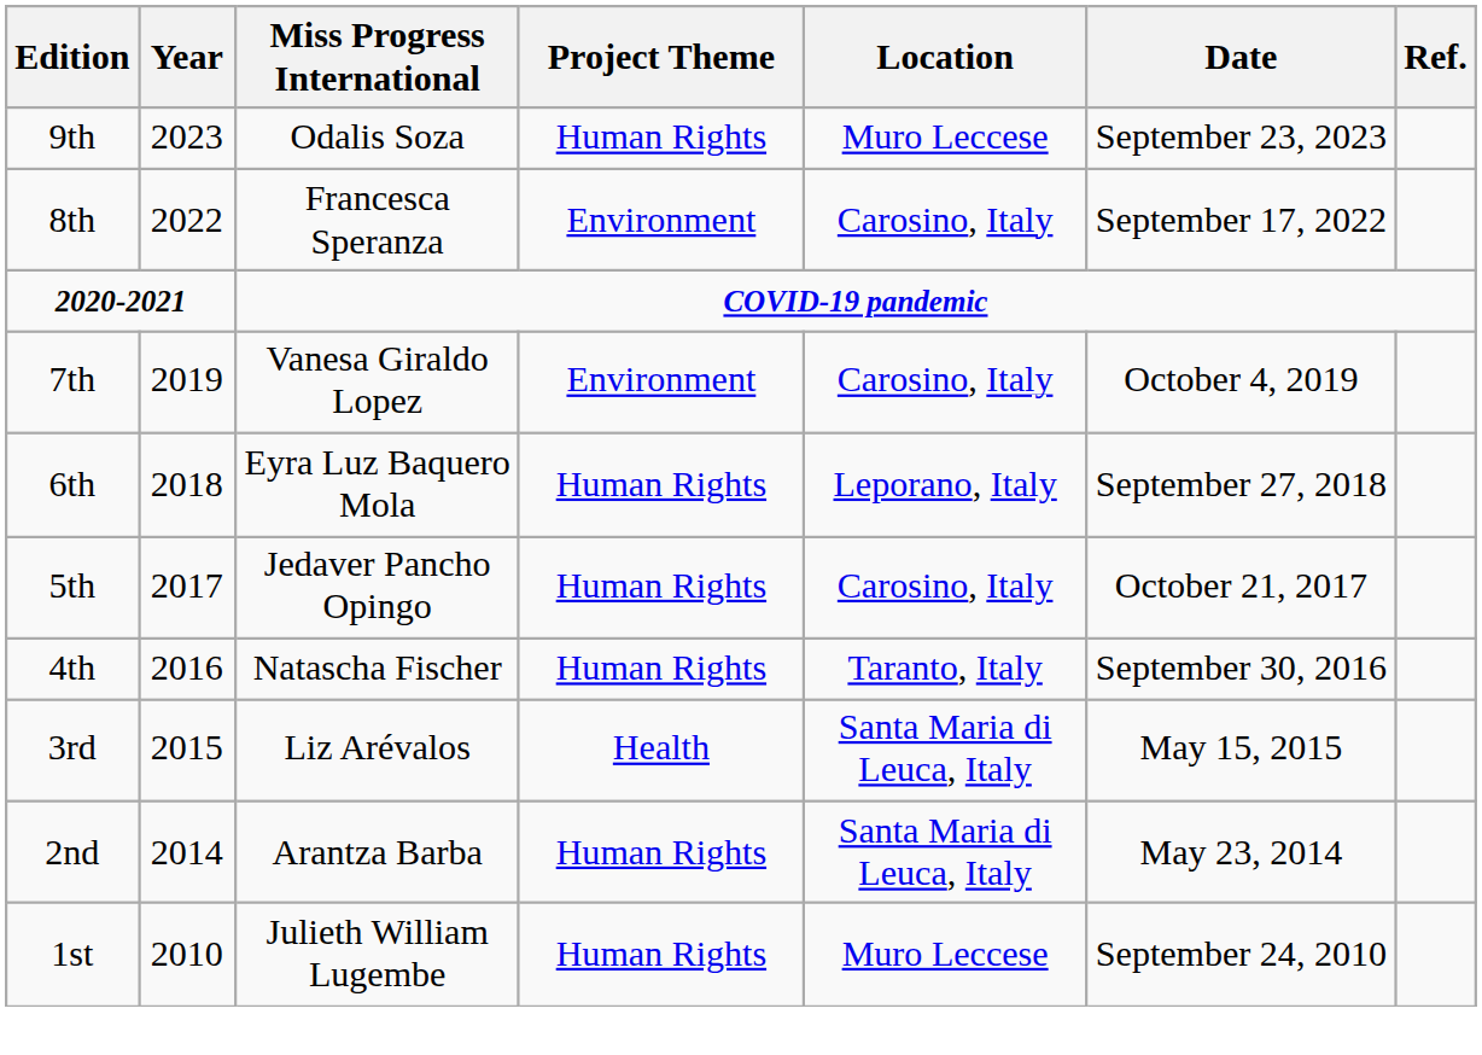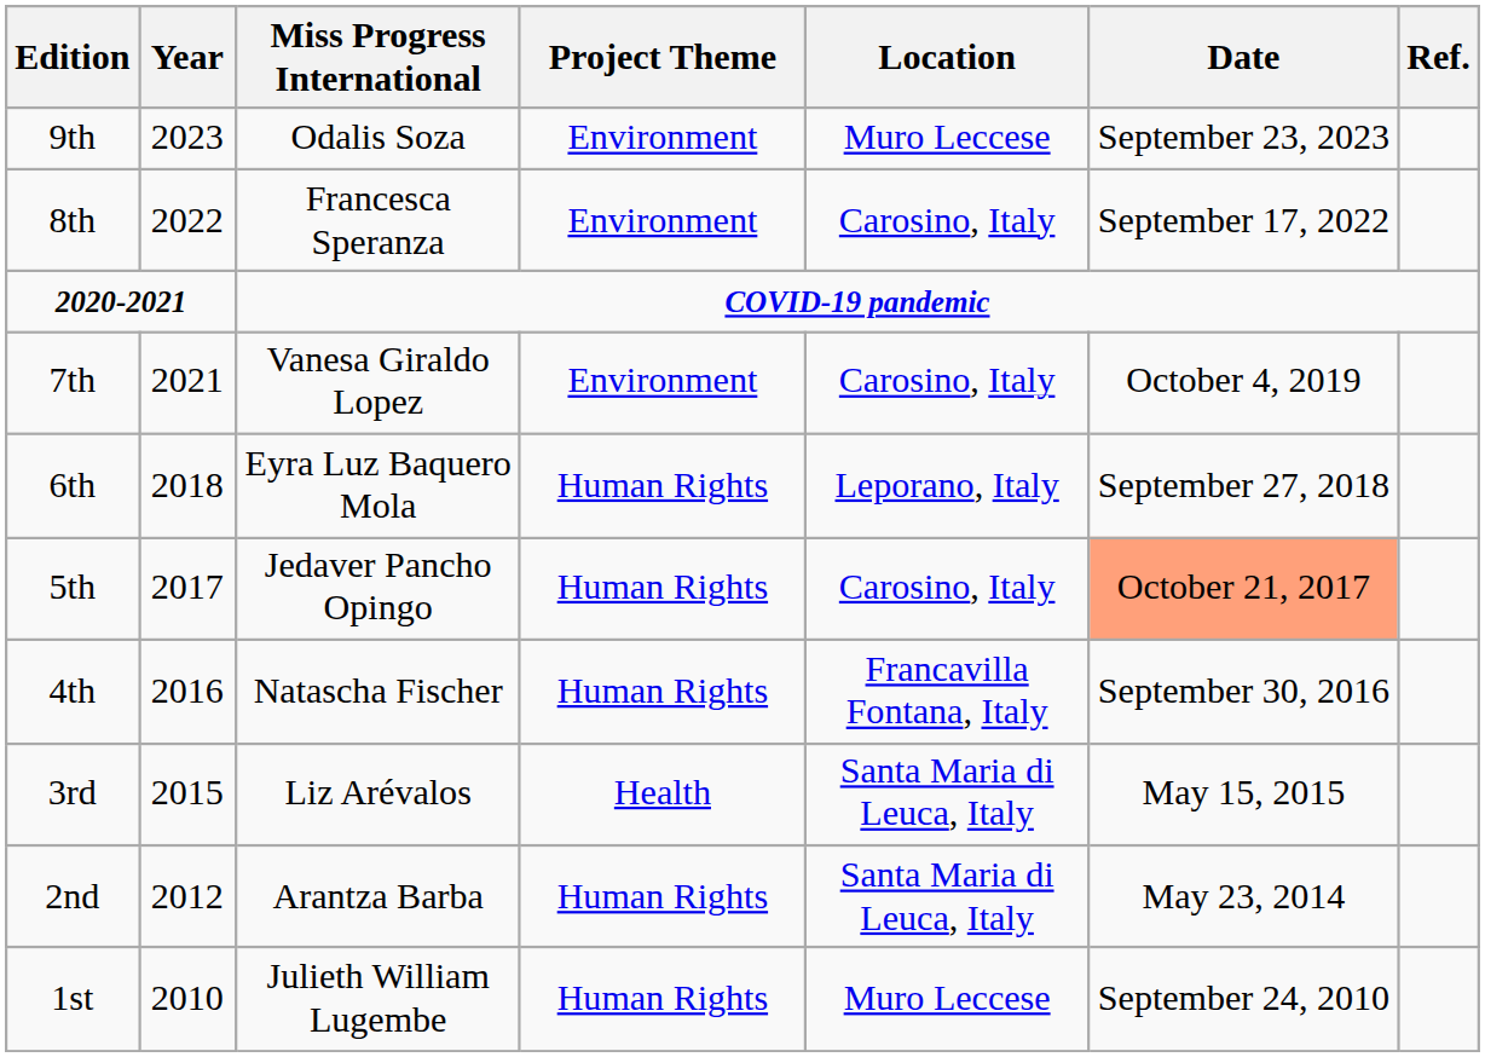9th | Project Theme: Human Rights -> Environment
7th | Year: 2019 -> 2021
5th | Date: no background -> lightsalmon background
4th | Location: Taranto, Italy -> Francavilla Fontana, Italy
2nd | Year: 2014 -> 2012
